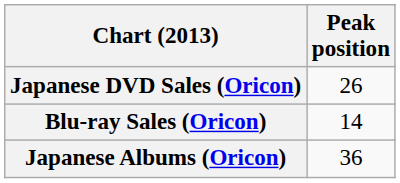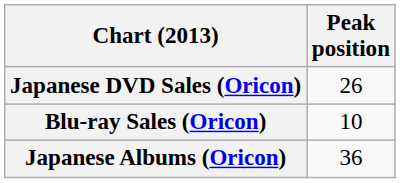Blu-ray Sales (Oricon) | Peak position: 14 -> 10
